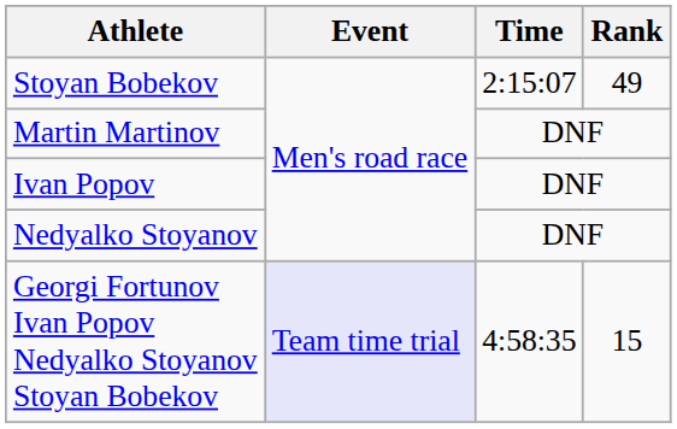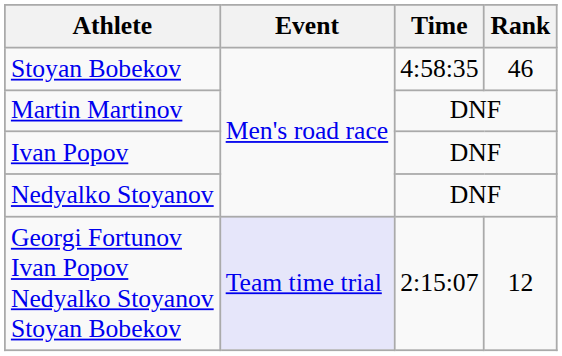Stoyan Bobekov | Time: 2:15:07 -> 4:58:35
Stoyan Bobekov | Rank: 49 -> 46
Georgi Fortunov Ivan Popov Nedyalko Stoyanov Stoyan Bobekov | Time: 4:58:35 -> 2:15:07
Georgi Fortunov Ivan Popov Nedyalko Stoyanov Stoyan Bobekov | Rank: 15 -> 12
